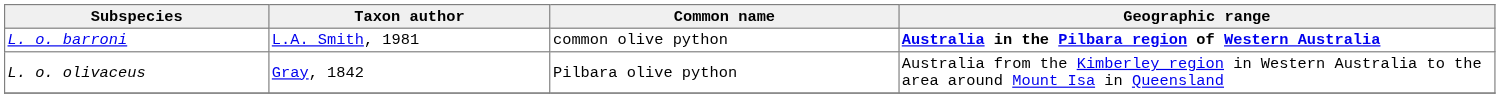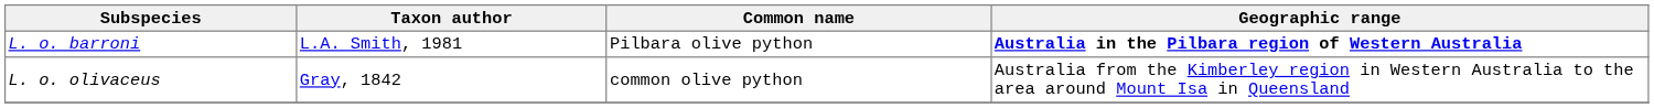L. o. barroni | Common name: common olive python -> Pilbara olive python
L. o. olivaceus | Common name: Pilbara olive python -> common olive python
